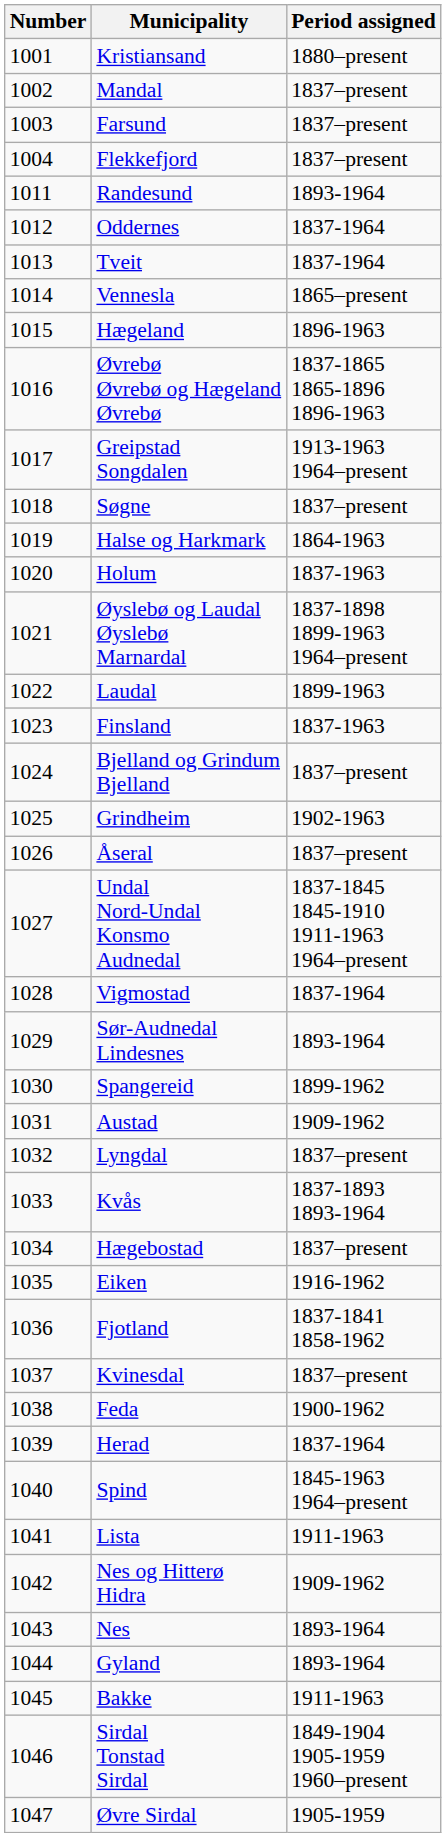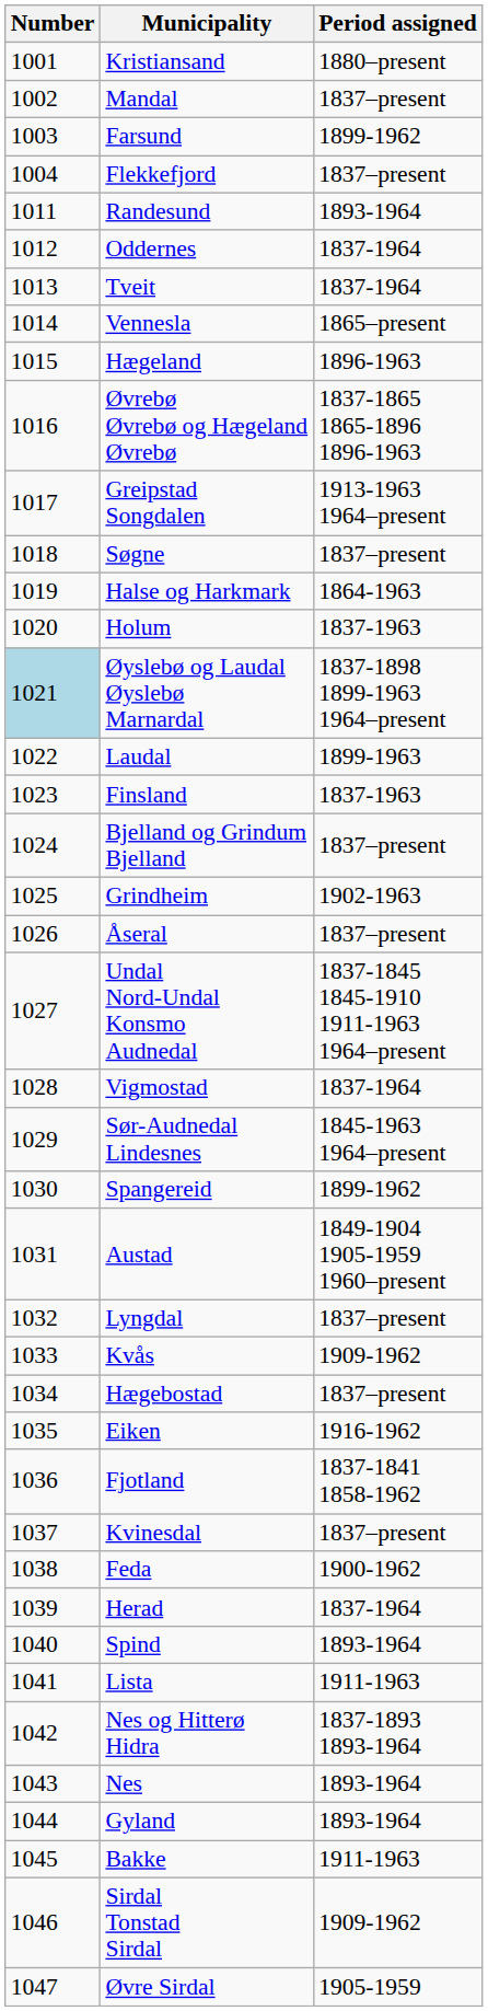Farsund | Period assigned: 1837–present -> 1899-1962
Øyslebø og Laudal Øyslebø Marnardal | Number: no background -> lightblue background
Sør-Audnedal Lindesnes | Period assigned: 1893-1964 -> 1845-1963 1964–present
Austad | Period assigned: 1909-1962 -> 1849-1904 1905-1959 1960–present
Kvås | Period assigned: 1837-1893 1893-1964 -> 1909-1962
Spind | Period assigned: 1845-1963 1964–present -> 1893-1964
Nes og Hitterø Hidra | Period assigned: 1909-1962 -> 1837-1893 1893-1964
Sirdal Tonstad Sirdal | Period assigned: 1849-1904 1905-1959 1960–present -> 1909-1962
